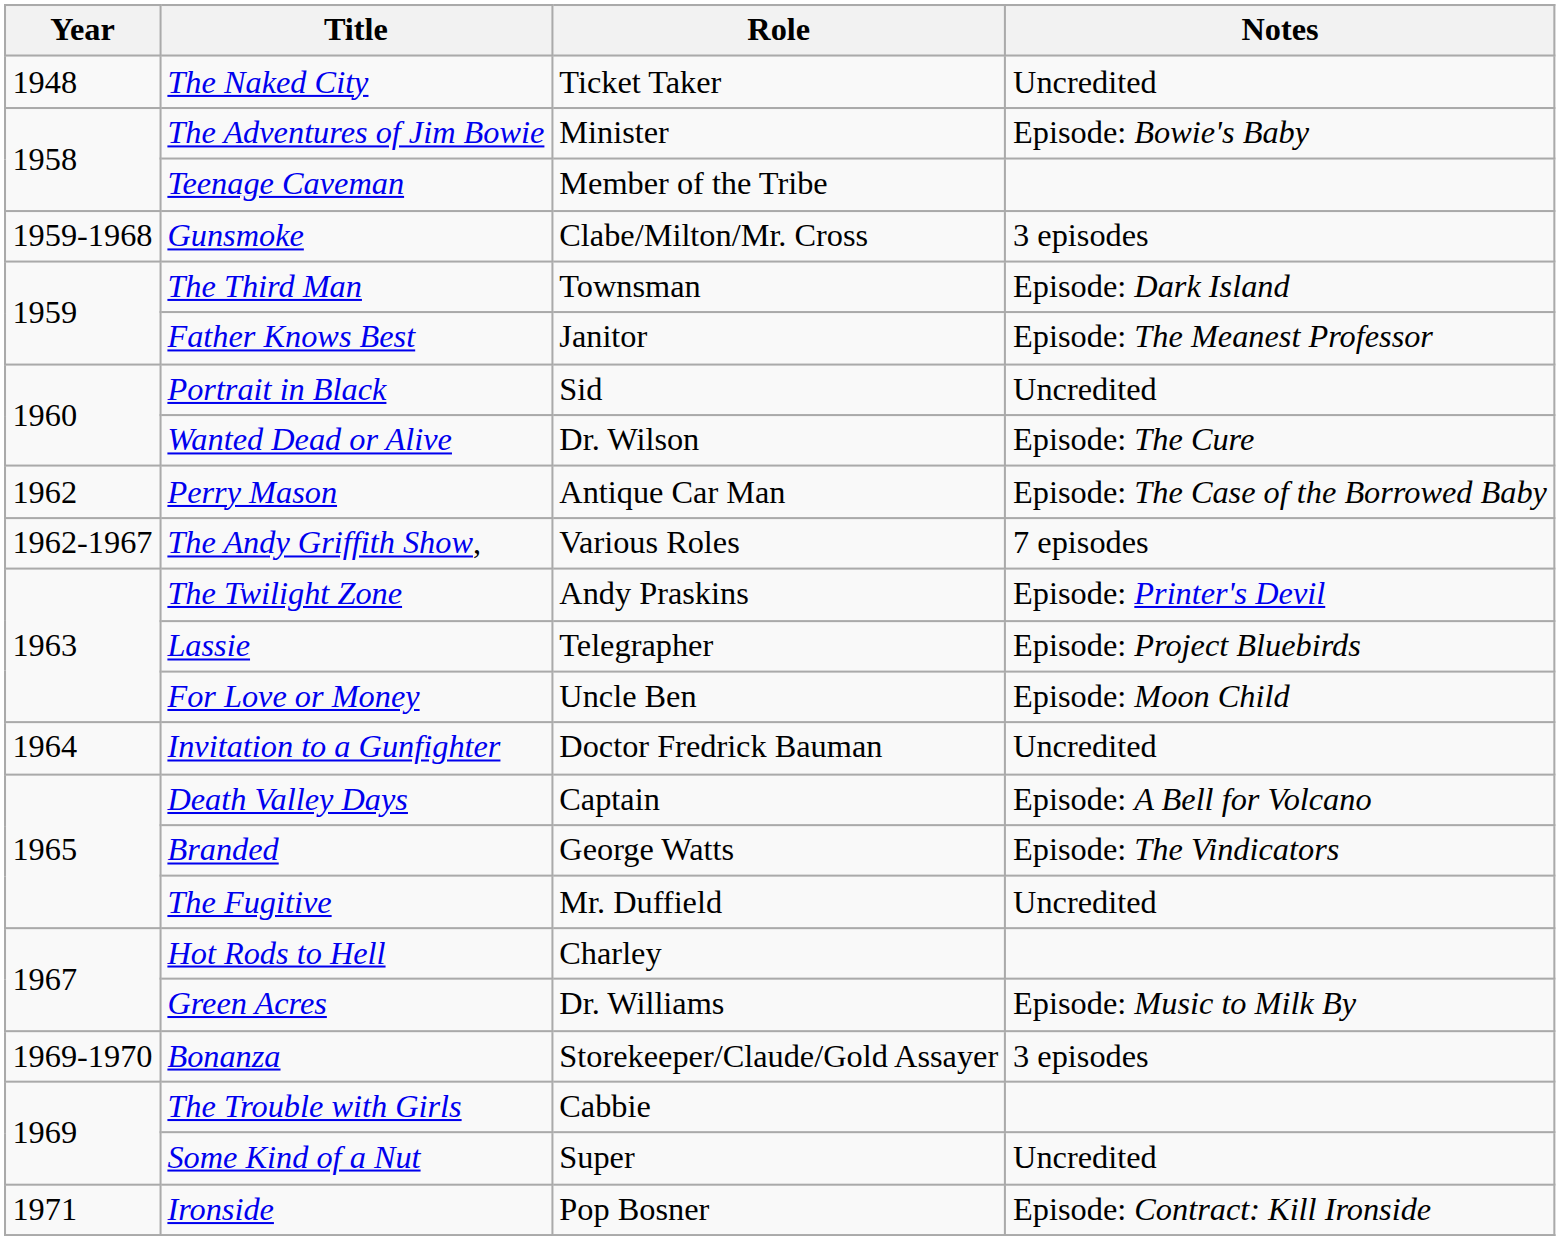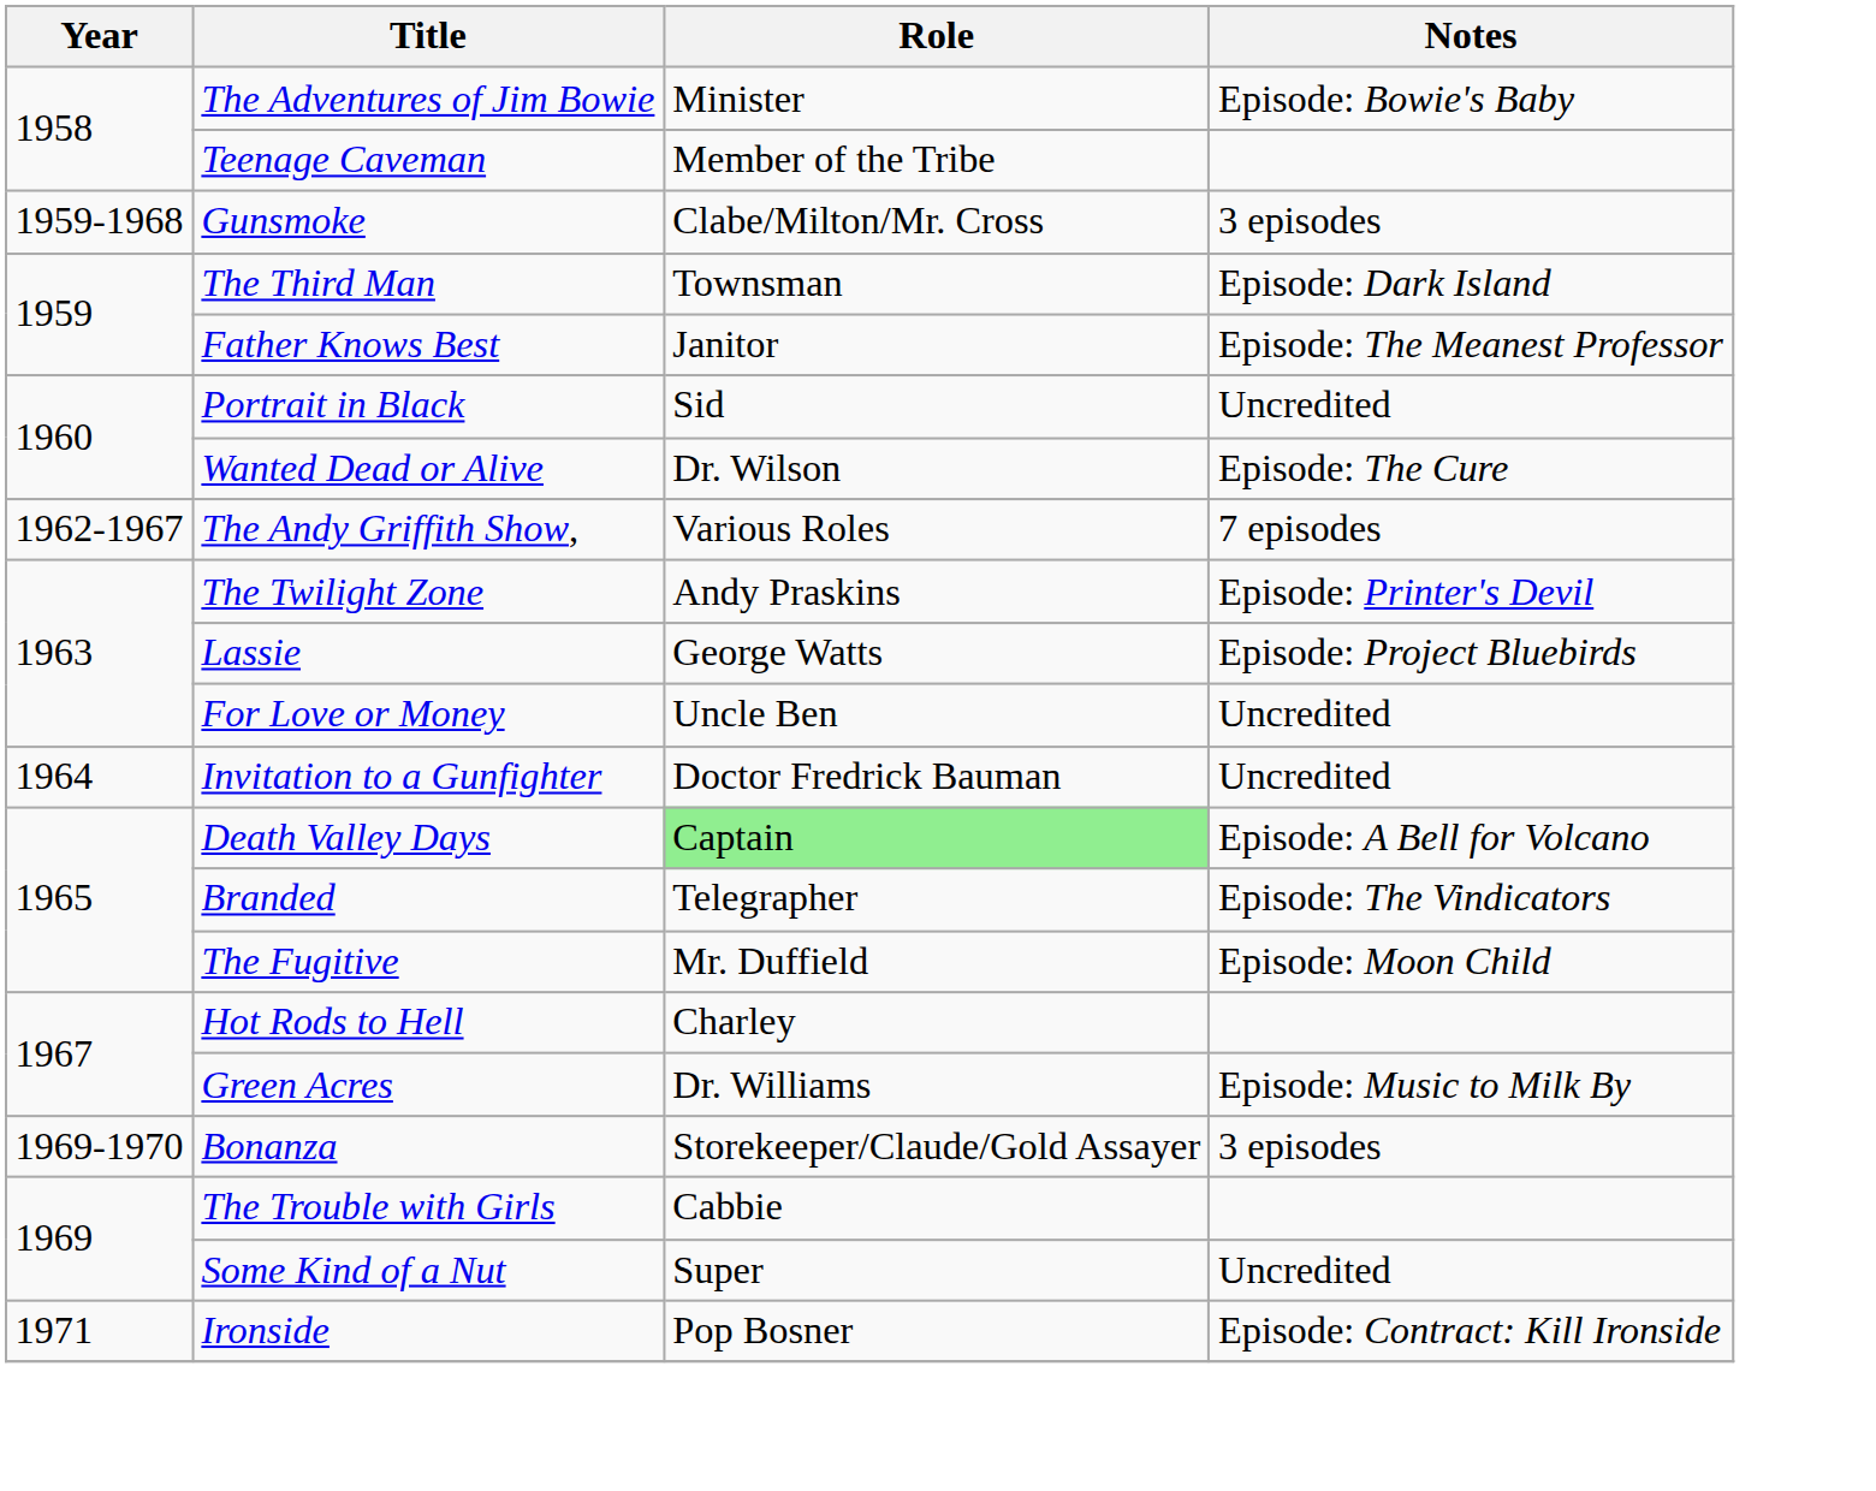- row: 1948 | The Naked City | Ticket Taker | Uncredited
- row: 1962 | Perry Mason | Antique Car Man | Episode: The Case of the Borrowed Baby
Lassie | Role: Telegrapher -> George Watts
For Love or Money | Notes: Episode: Moon Child -> Uncredited
Death Valley Days | Role: no background -> lightgreen background
Branded | Role: George Watts -> Telegrapher
The Fugitive | Notes: Uncredited -> Episode: Moon Child
